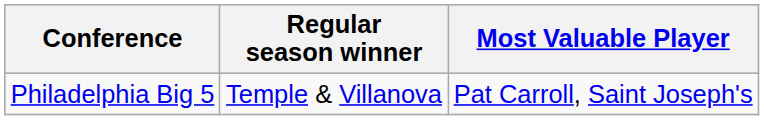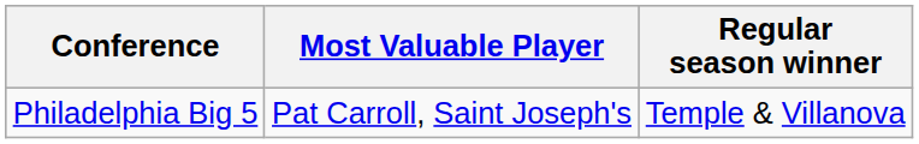columns swapped: Regular season winner <-> Most Valuable Player
